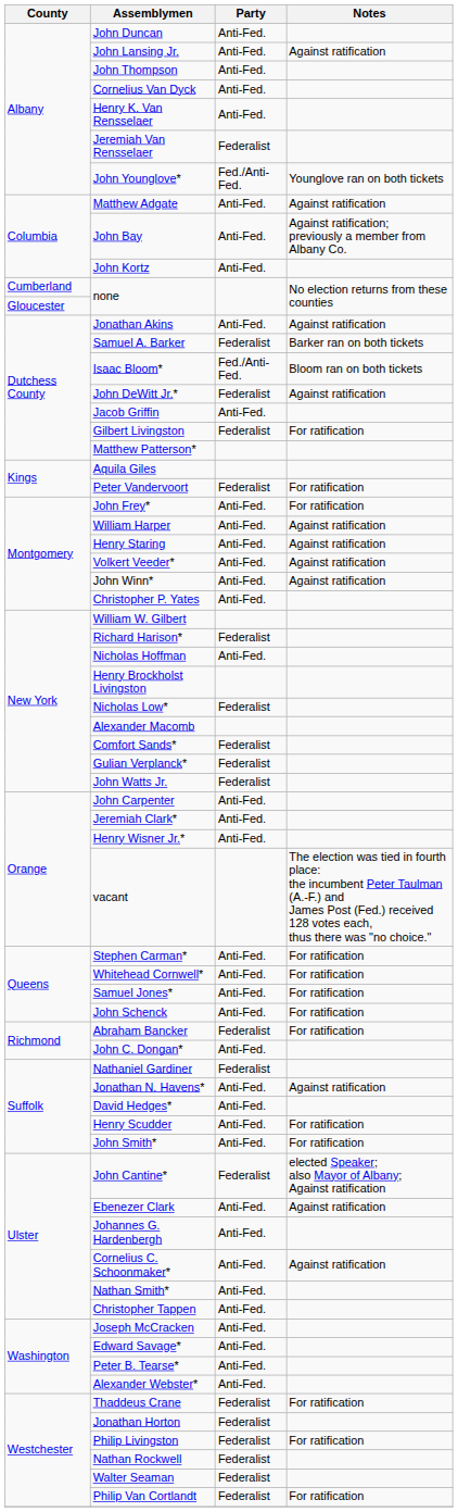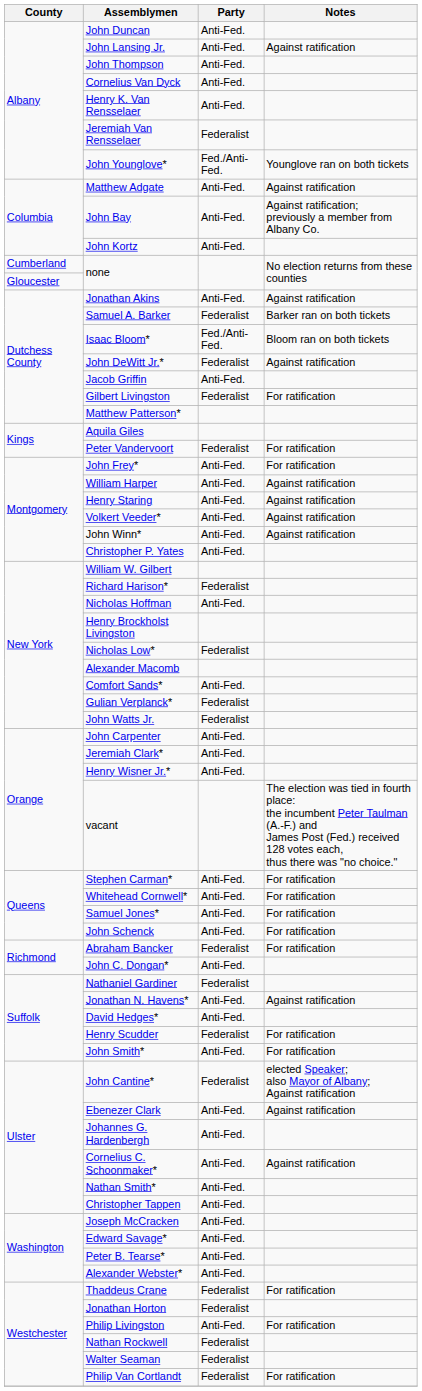Comfort Sands* | Party: Federalist -> Anti-Fed.
Henry Scudder | Party: Anti-Fed. -> Federalist
Philip Livingston | Party: Federalist -> Anti-Fed.
